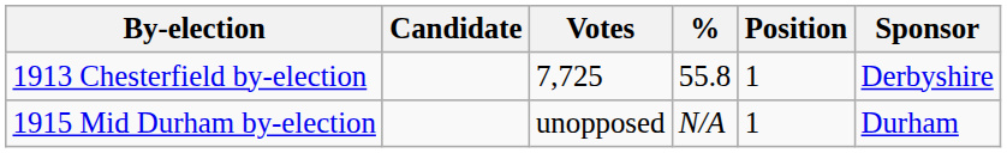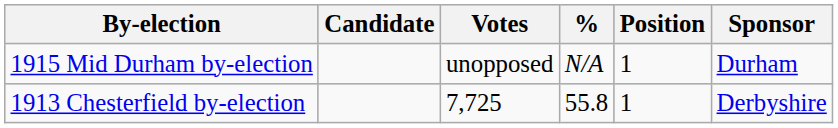rows swapped: 1913 Chesterfield by-election <-> 1915 Mid Durham by-election
